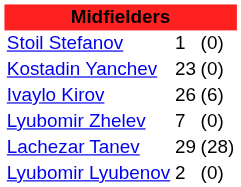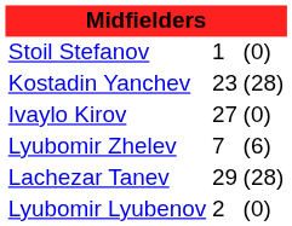Kostadin Yanchev | column 3: (0) -> (28)
Ivaylo Kirov | column 2: 26 -> 27
Ivaylo Kirov | column 3: (6) -> (0)
Lyubomir Zhelev | column 3: (0) -> (6)
